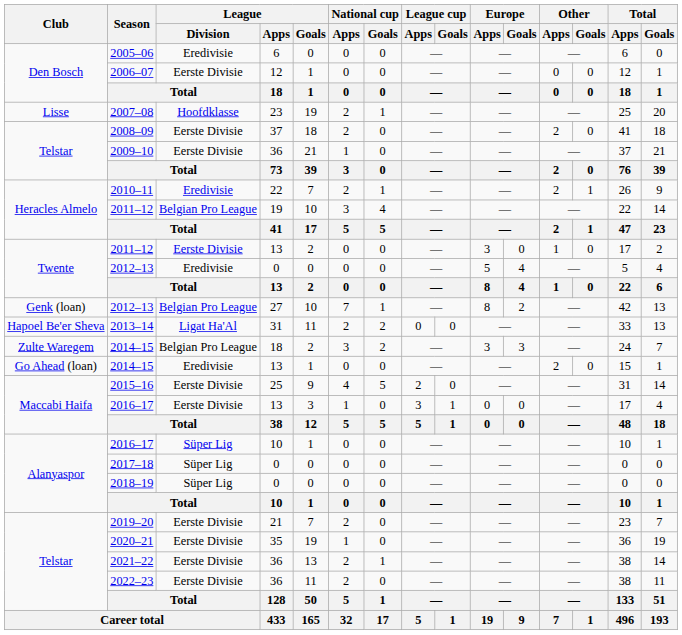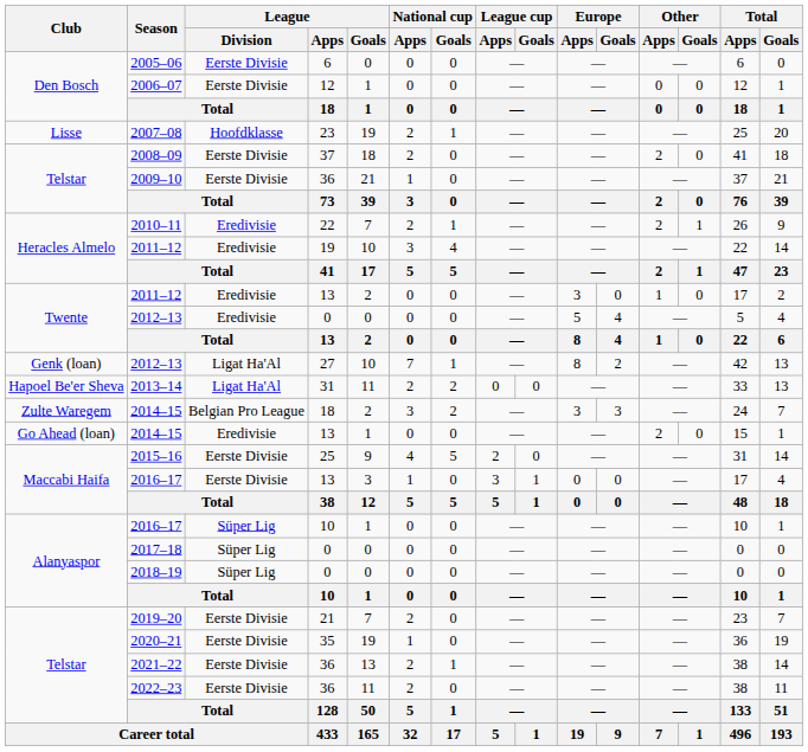2005–06 | League / Division: Eredivisie -> Eerste Divisie
2011–12 / 19 | League / Division: Belgian Pro League -> Eredivisie
2011–12 / 13 | League / Division: Eerste Divisie -> Eredivisie
2012–13 / 27 | League / Division: Belgian Pro League -> Ligat Ha'Al
